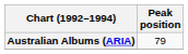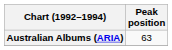Australian Albums (ARIA) | Peak position: 79 -> 63
